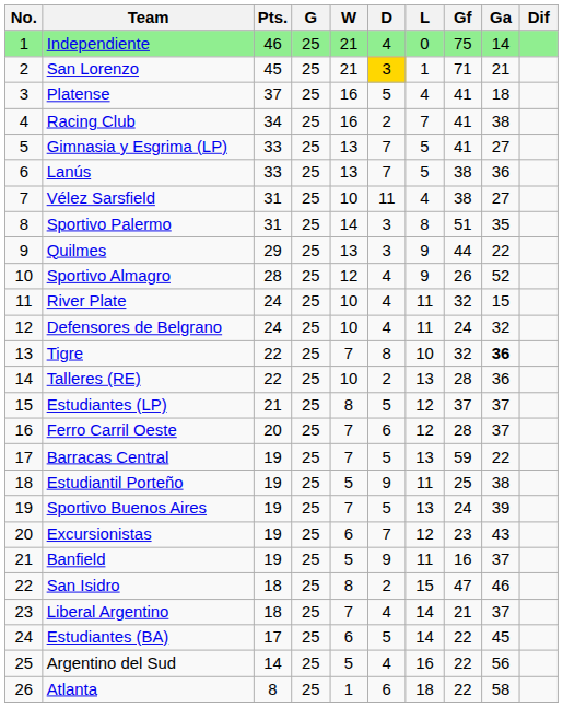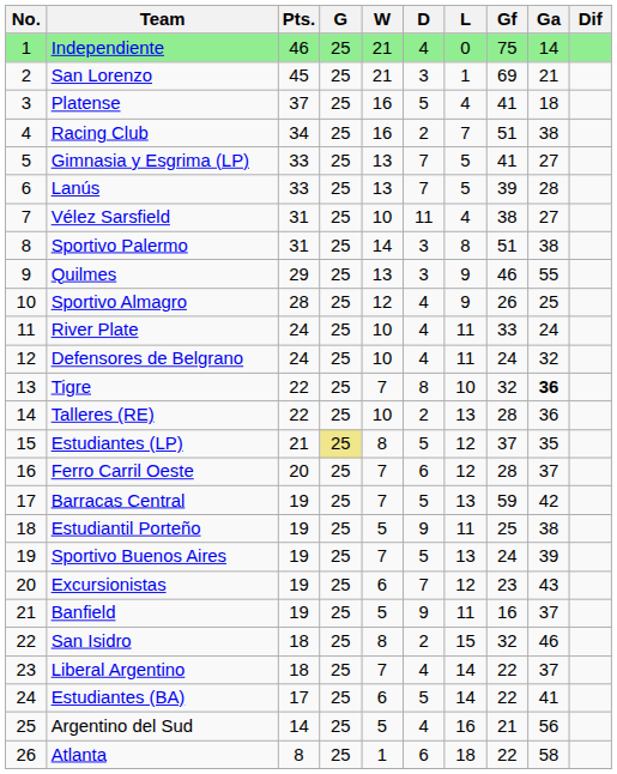San Lorenzo | D: gold background -> no background
San Lorenzo | Gf: 71 -> 69
Racing Club | Gf: 41 -> 51
Lanús | Gf: 38 -> 39
Lanús | Ga: 36 -> 28
Sportivo Palermo | Ga: 35 -> 38
Quilmes | Gf: 44 -> 46
Quilmes | Ga: 22 -> 55
Sportivo Almagro | Ga: 52 -> 25
River Plate | Gf: 32 -> 33
River Plate | Ga: 15 -> 24
Estudiantes (LP) | G: no background -> khaki background
Estudiantes (LP) | Ga: 37 -> 35
Barracas Central | Ga: 22 -> 42
San Isidro | Gf: 47 -> 32
Liberal Argentino | Gf: 21 -> 22
Estudiantes (BA) | Ga: 45 -> 41
Argentino del Sud | Gf: 22 -> 21
